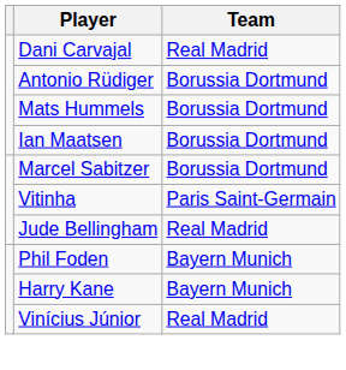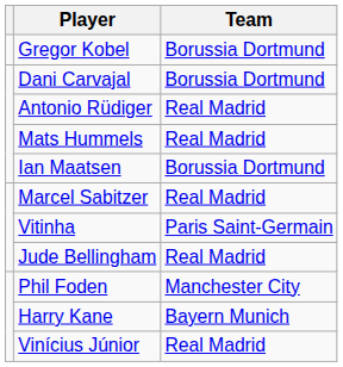+ row: Gregor Kobel | Borussia Dortmund
Dani Carvajal | Team: Real Madrid -> Borussia Dortmund
Antonio Rüdiger | Team: Borussia Dortmund -> Real Madrid
Mats Hummels | Team: Borussia Dortmund -> Real Madrid
Marcel Sabitzer | Team: Borussia Dortmund -> Real Madrid
Phil Foden | Team: Bayern Munich -> Manchester City
